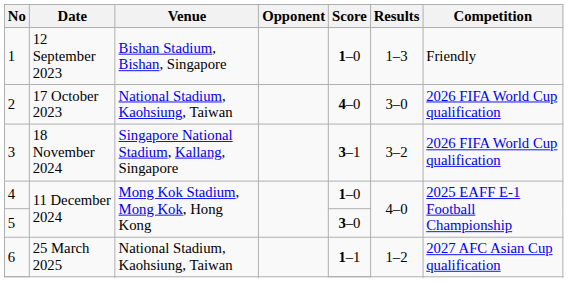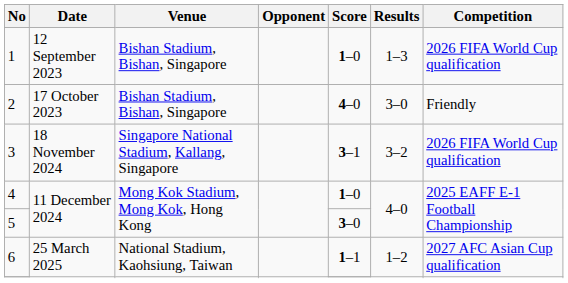1 | Competition: Friendly -> 2026 FIFA World Cup qualification
2 | Venue: National Stadium, Kaohsiung, Taiwan -> Bishan Stadium, Bishan, Singapore
2 | Competition: 2026 FIFA World Cup qualification -> Friendly
